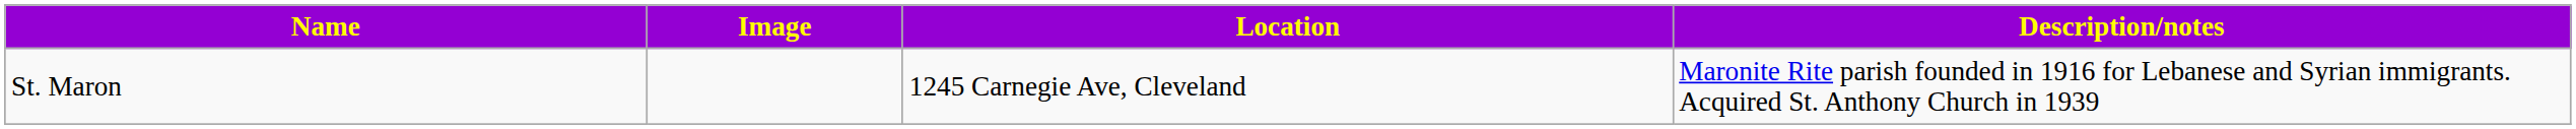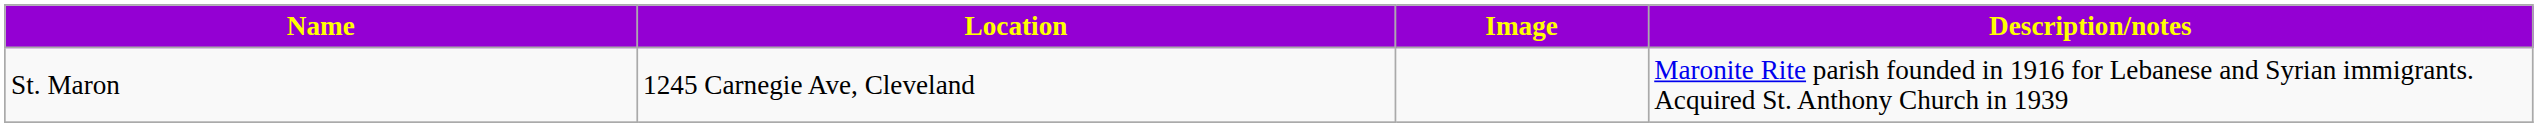columns swapped: Image <-> Location
